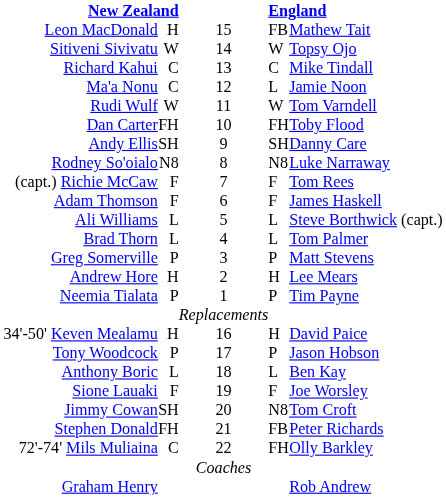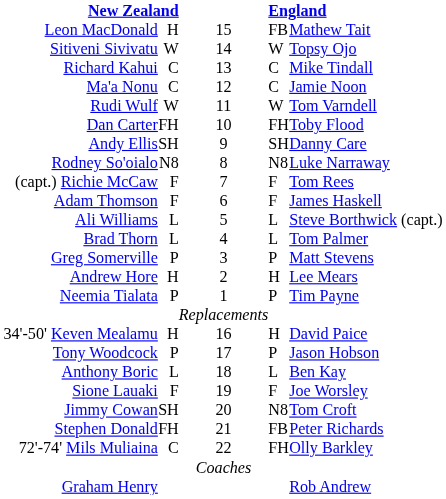Ma'a Nonu | column 4: L -> C
